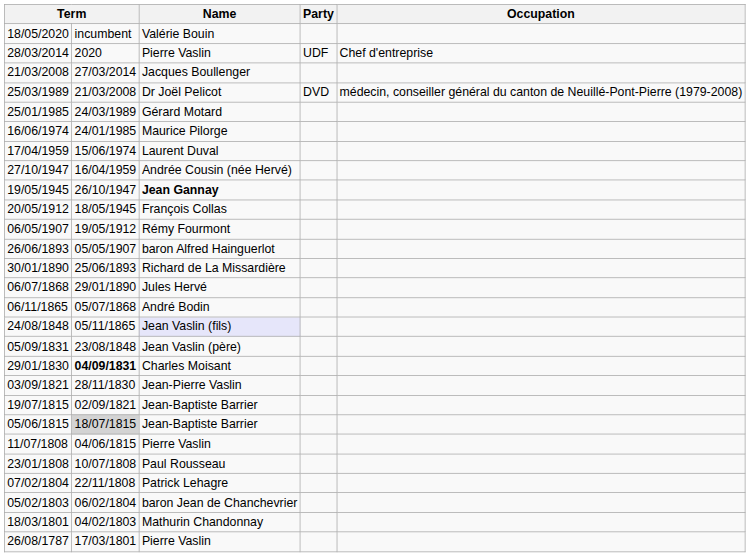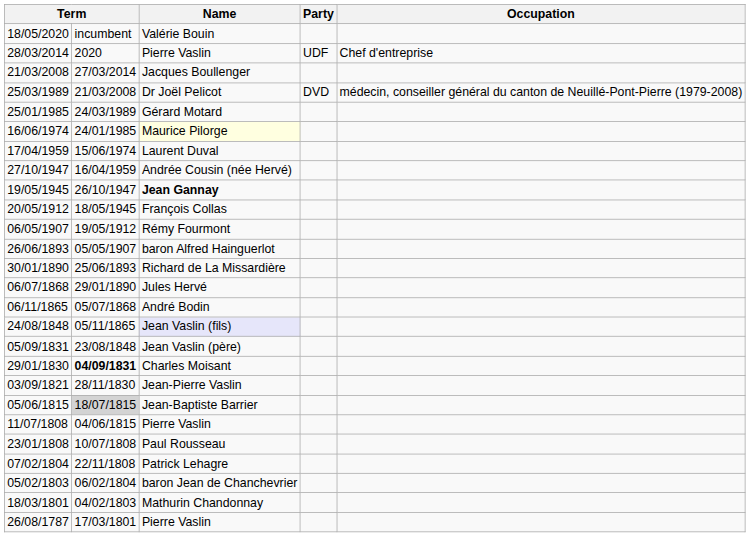16/06/1974 | Name: no background -> lightyellow background
- row: 19/07/1815 | 02/09/1821 | Jean-Baptiste Barrier
